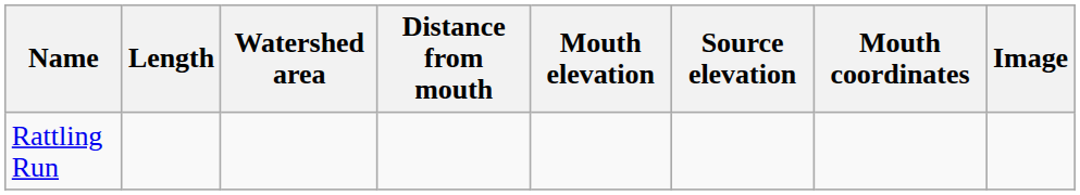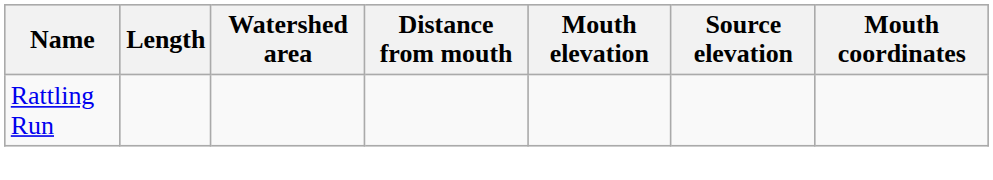- column: Image
